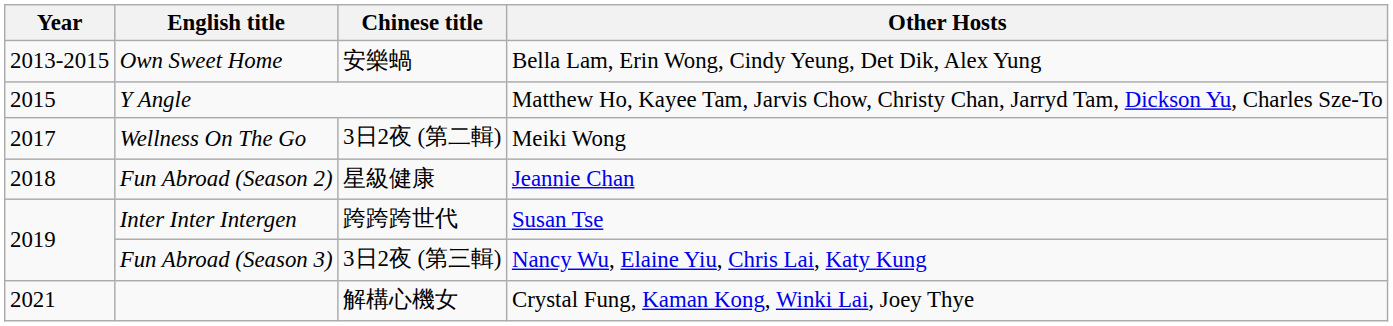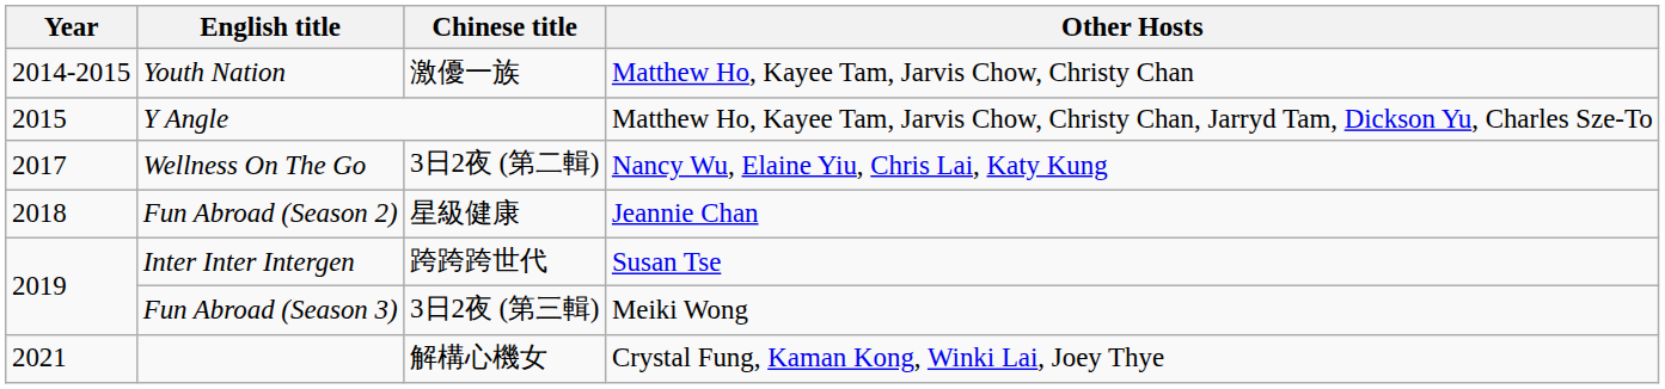- row: 2013-2015 | Own Sweet Home | 安樂蝸 | Bella Lam, Erin Wong, Cindy Yeung, Det Dik, Alex Yung
+ row: 2014-2015 | Youth Nation | 激優一族 | Matthew Ho, Kayee Tam, Jarvis Chow, Christy Chan
Wellness On The Go | Other Hosts: Meiki Wong -> Nancy Wu, Elaine Yiu, Chris Lai, Katy Kung
Fun Abroad (Season 3) | Other Hosts: Nancy Wu, Elaine Yiu, Chris Lai, Katy Kung -> Meiki Wong
